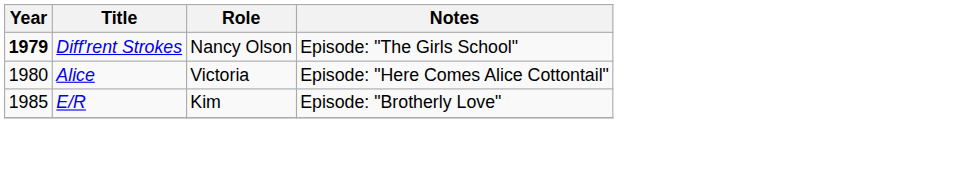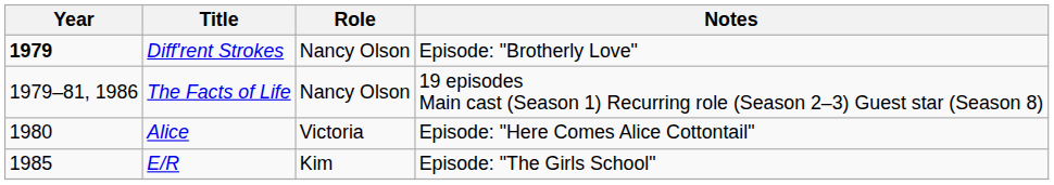Diff'rent Strokes | Notes: Episode: "The Girls School" -> Episode: "Brotherly Love"
+ row: 1979–81, 1986 | The Facts of Life | Nancy Olson | 19 episodes Main cast (Season 1) Recurring role (Season 2–3) Guest star (Season 8)
E/R | Notes: Episode: "Brotherly Love" -> Episode: "The Girls School"
